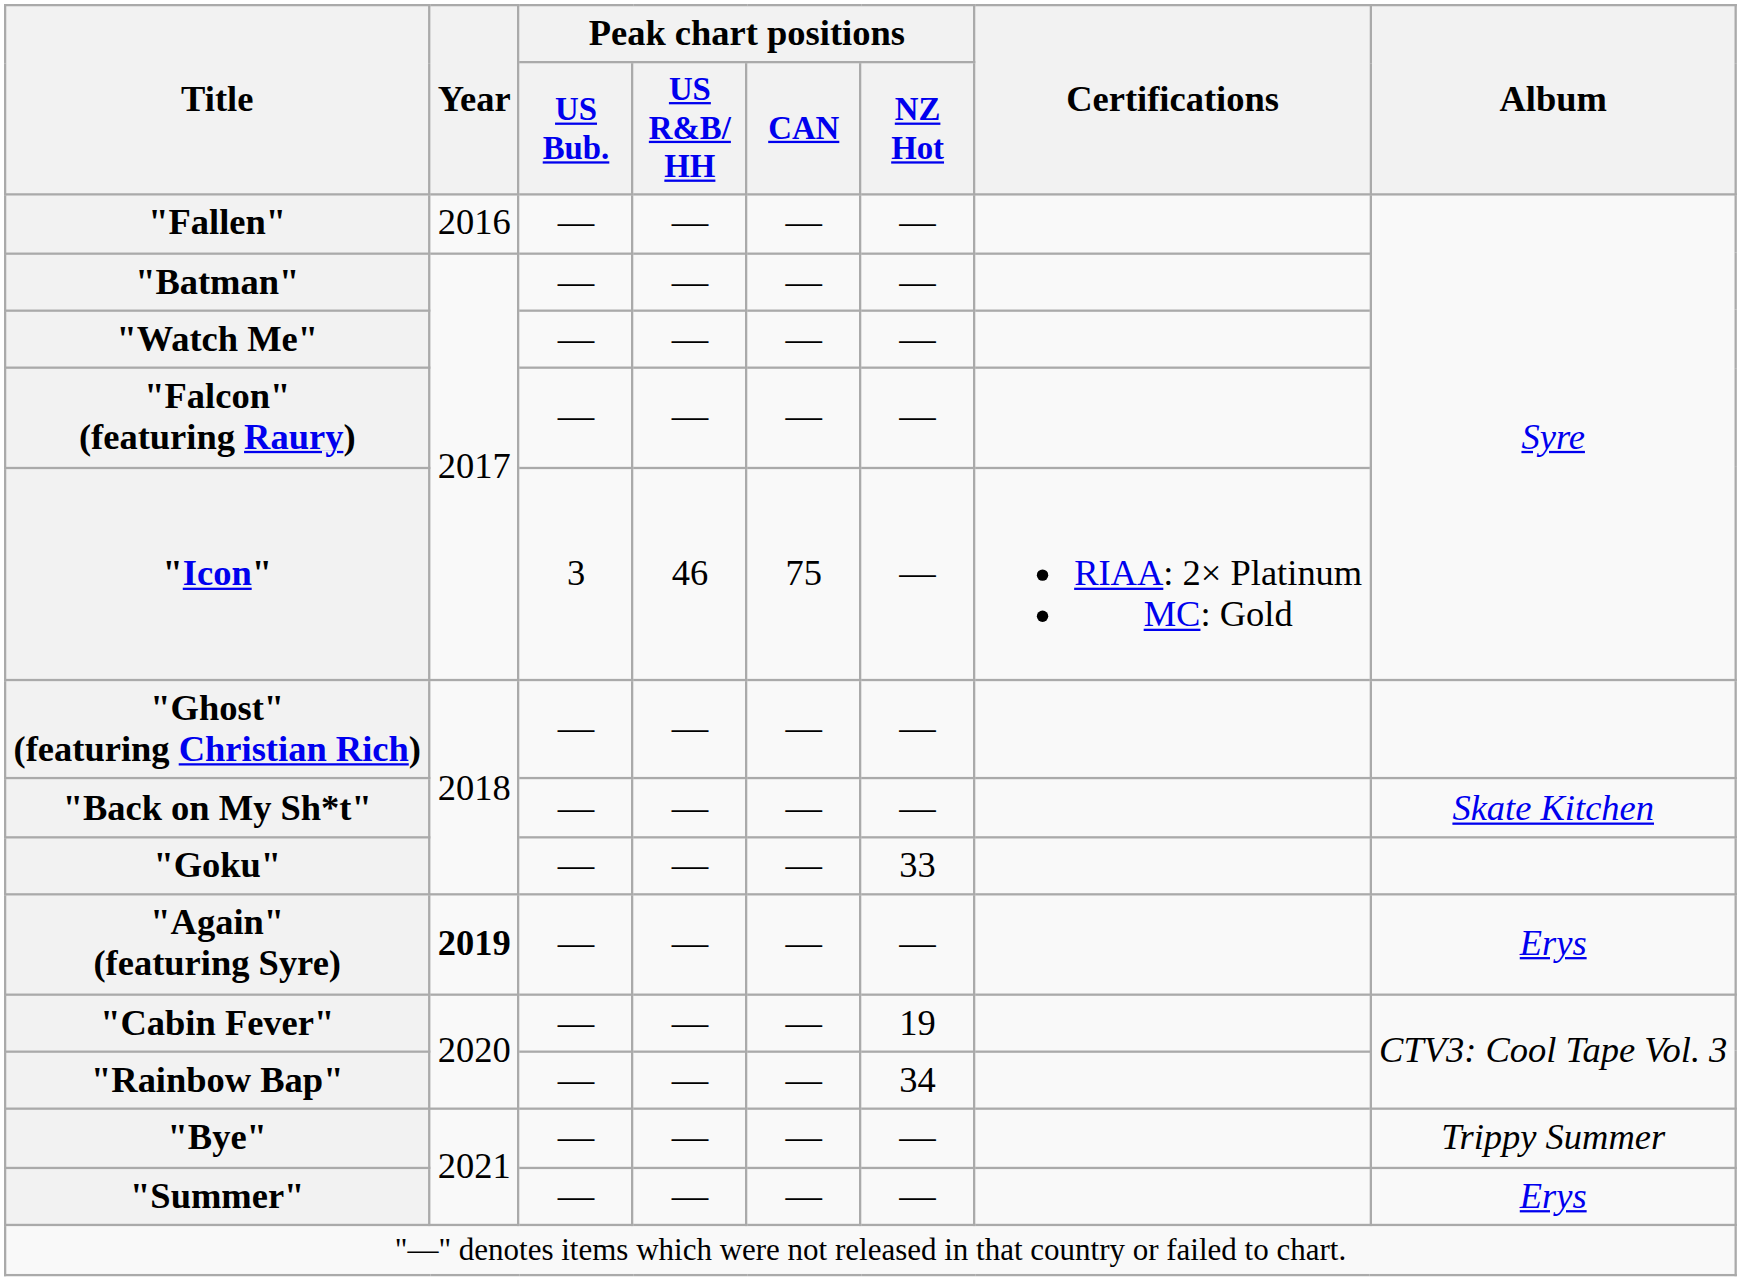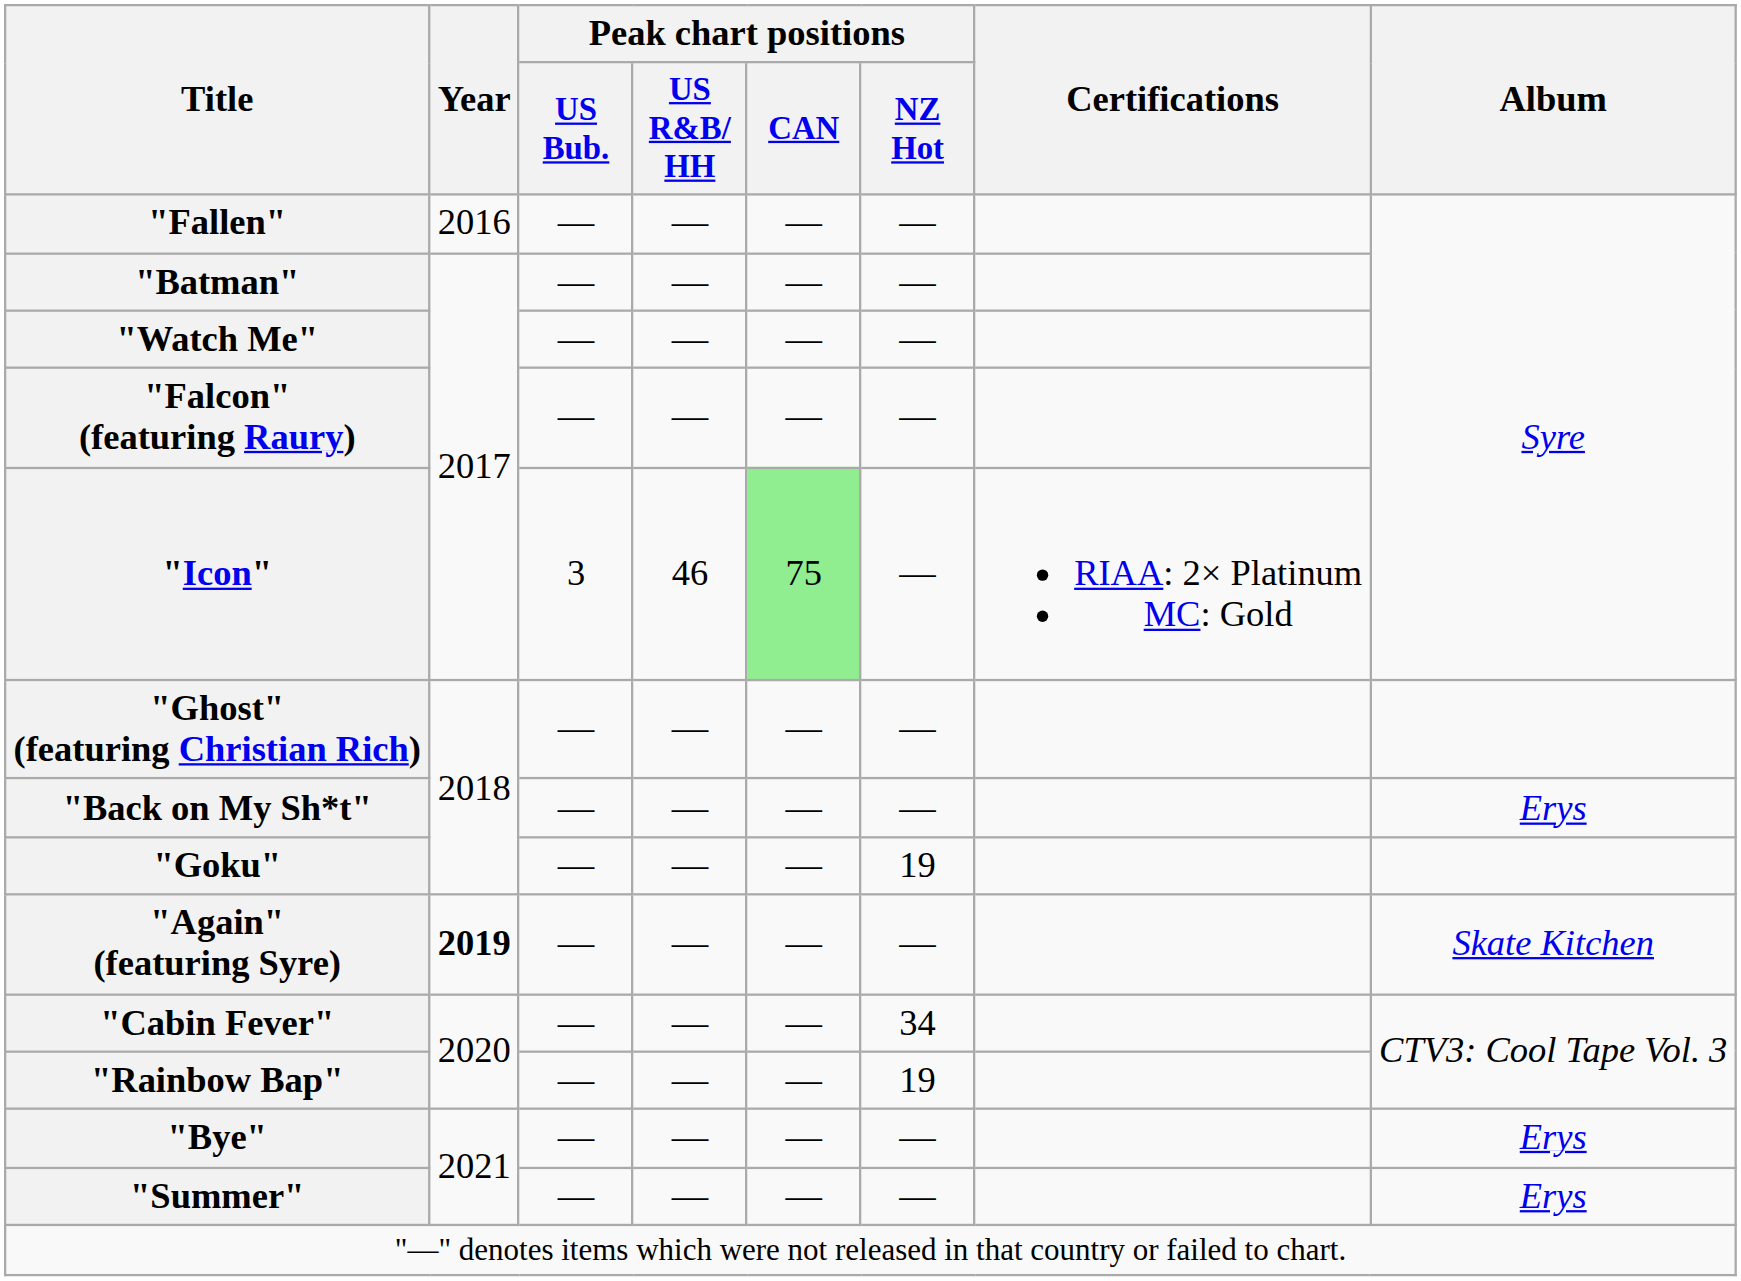"Icon" | Peak chart positions / CAN: no background -> lightgreen background
"Back on My Sh*t" | Album: Skate Kitchen -> Erys
"Goku" | Peak chart positions / NZ Hot: 33 -> 19
"Again" (featuring Syre) | Album: Erys -> Skate Kitchen
"Cabin Fever" | Peak chart positions / NZ Hot: 19 -> 34
"Rainbow Bap" | Peak chart positions / NZ Hot: 34 -> 19
"Bye" | Album: Trippy Summer -> Erys
